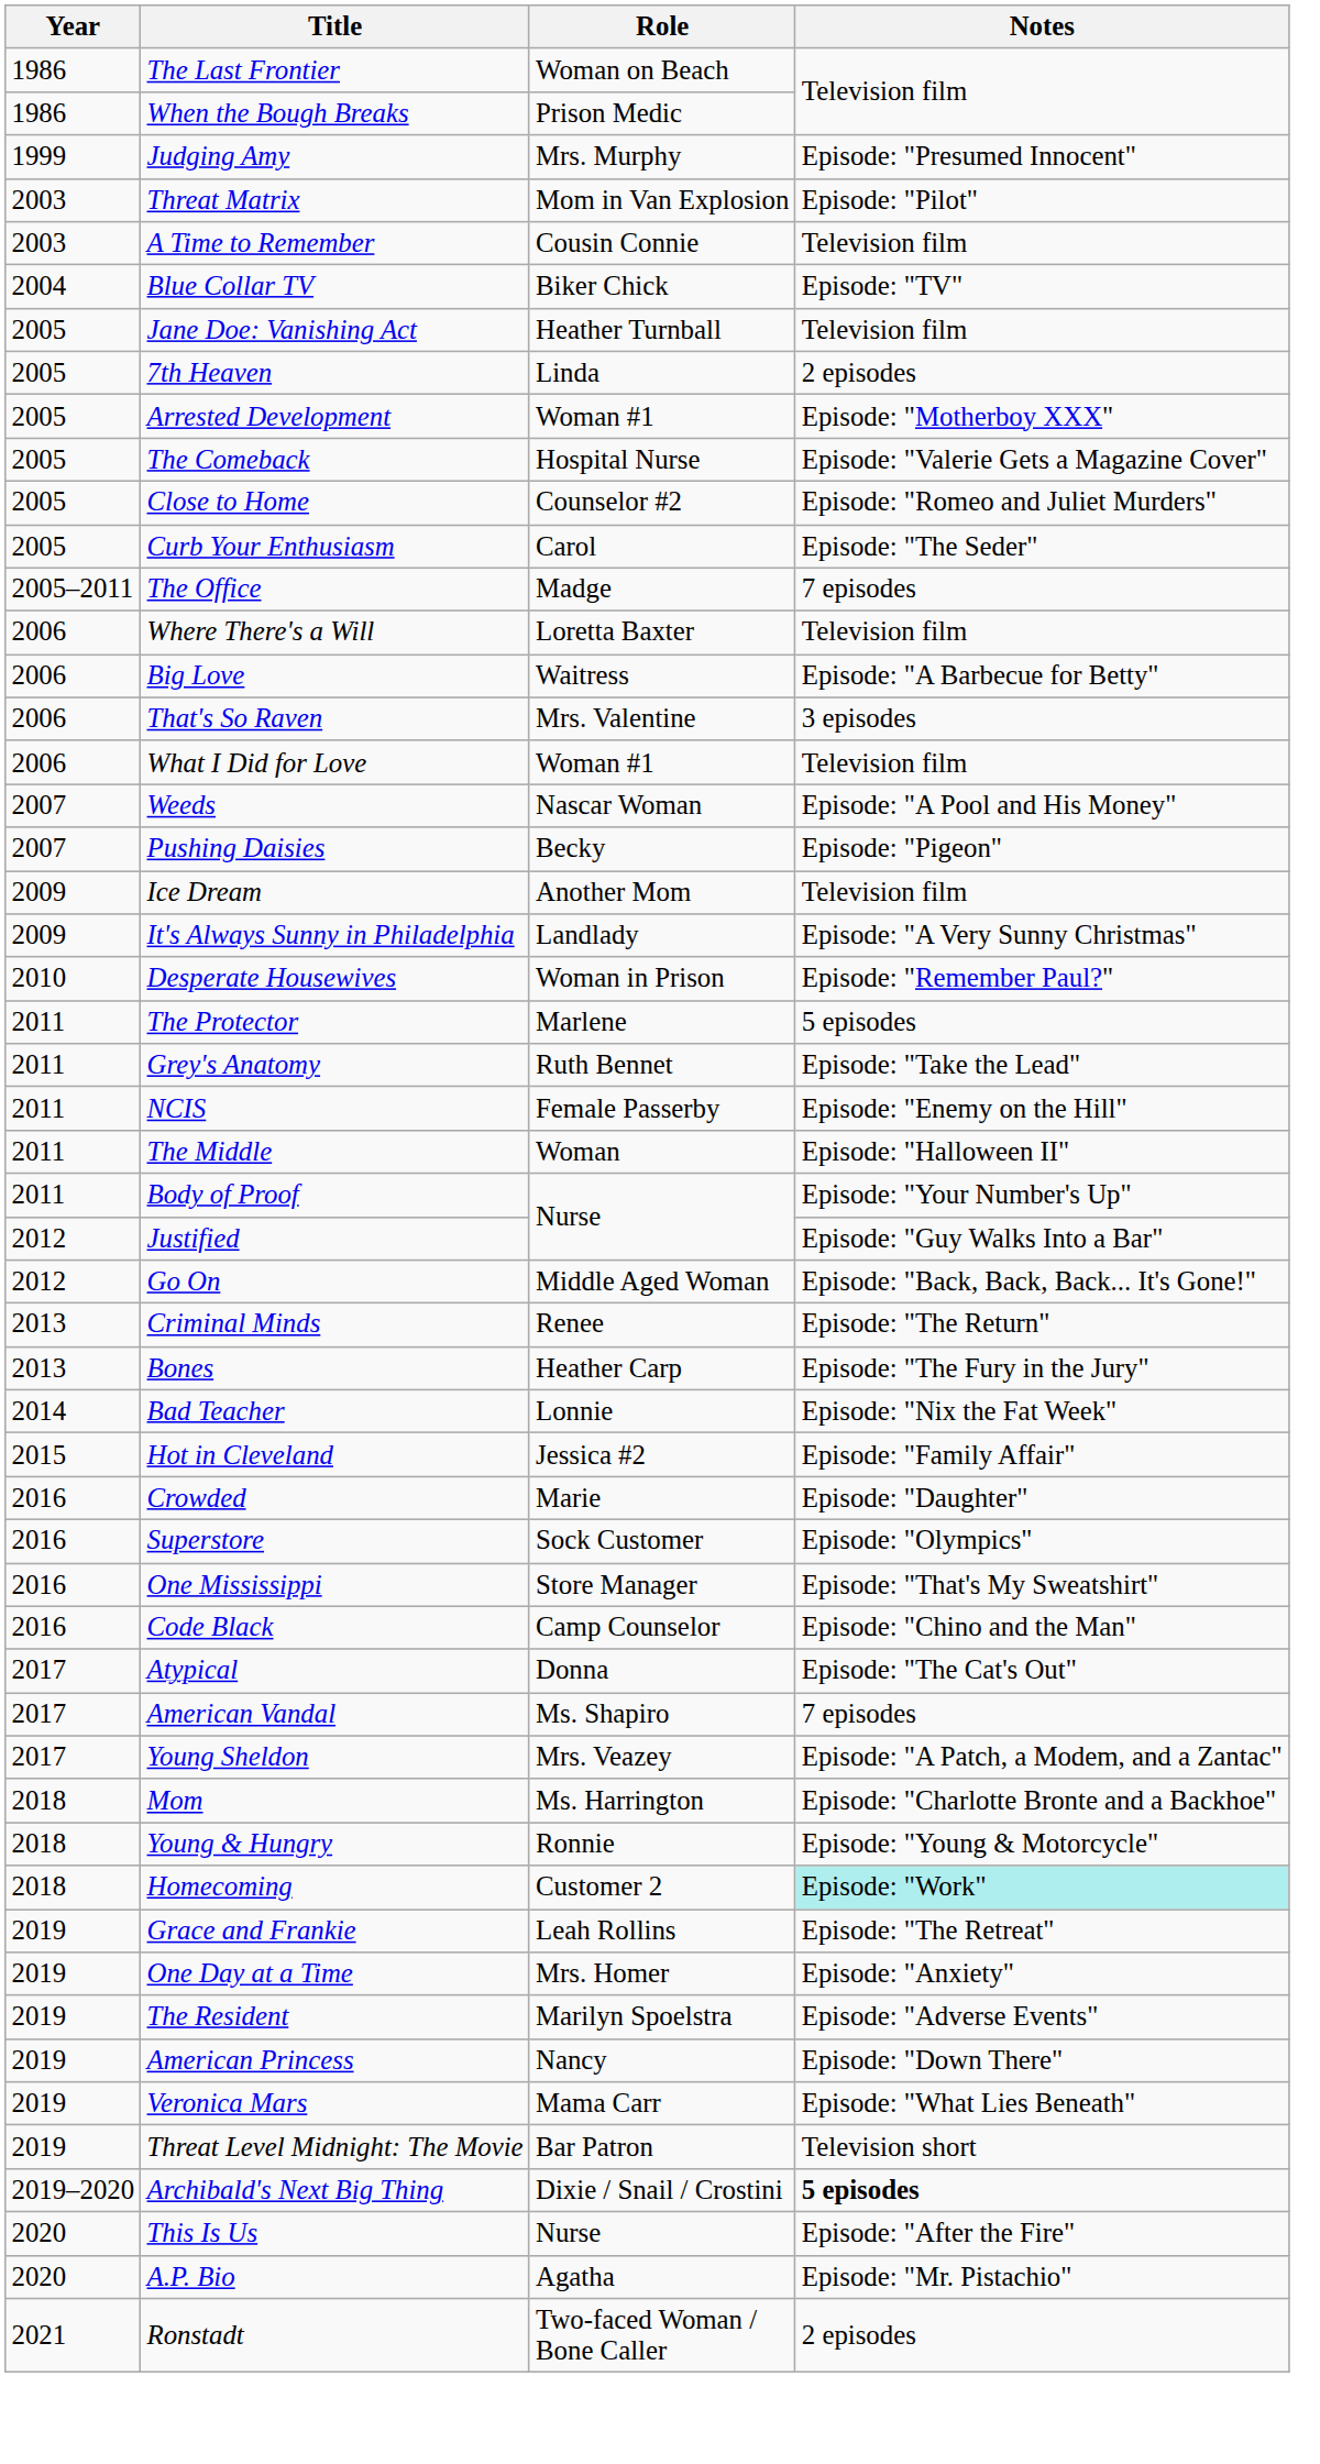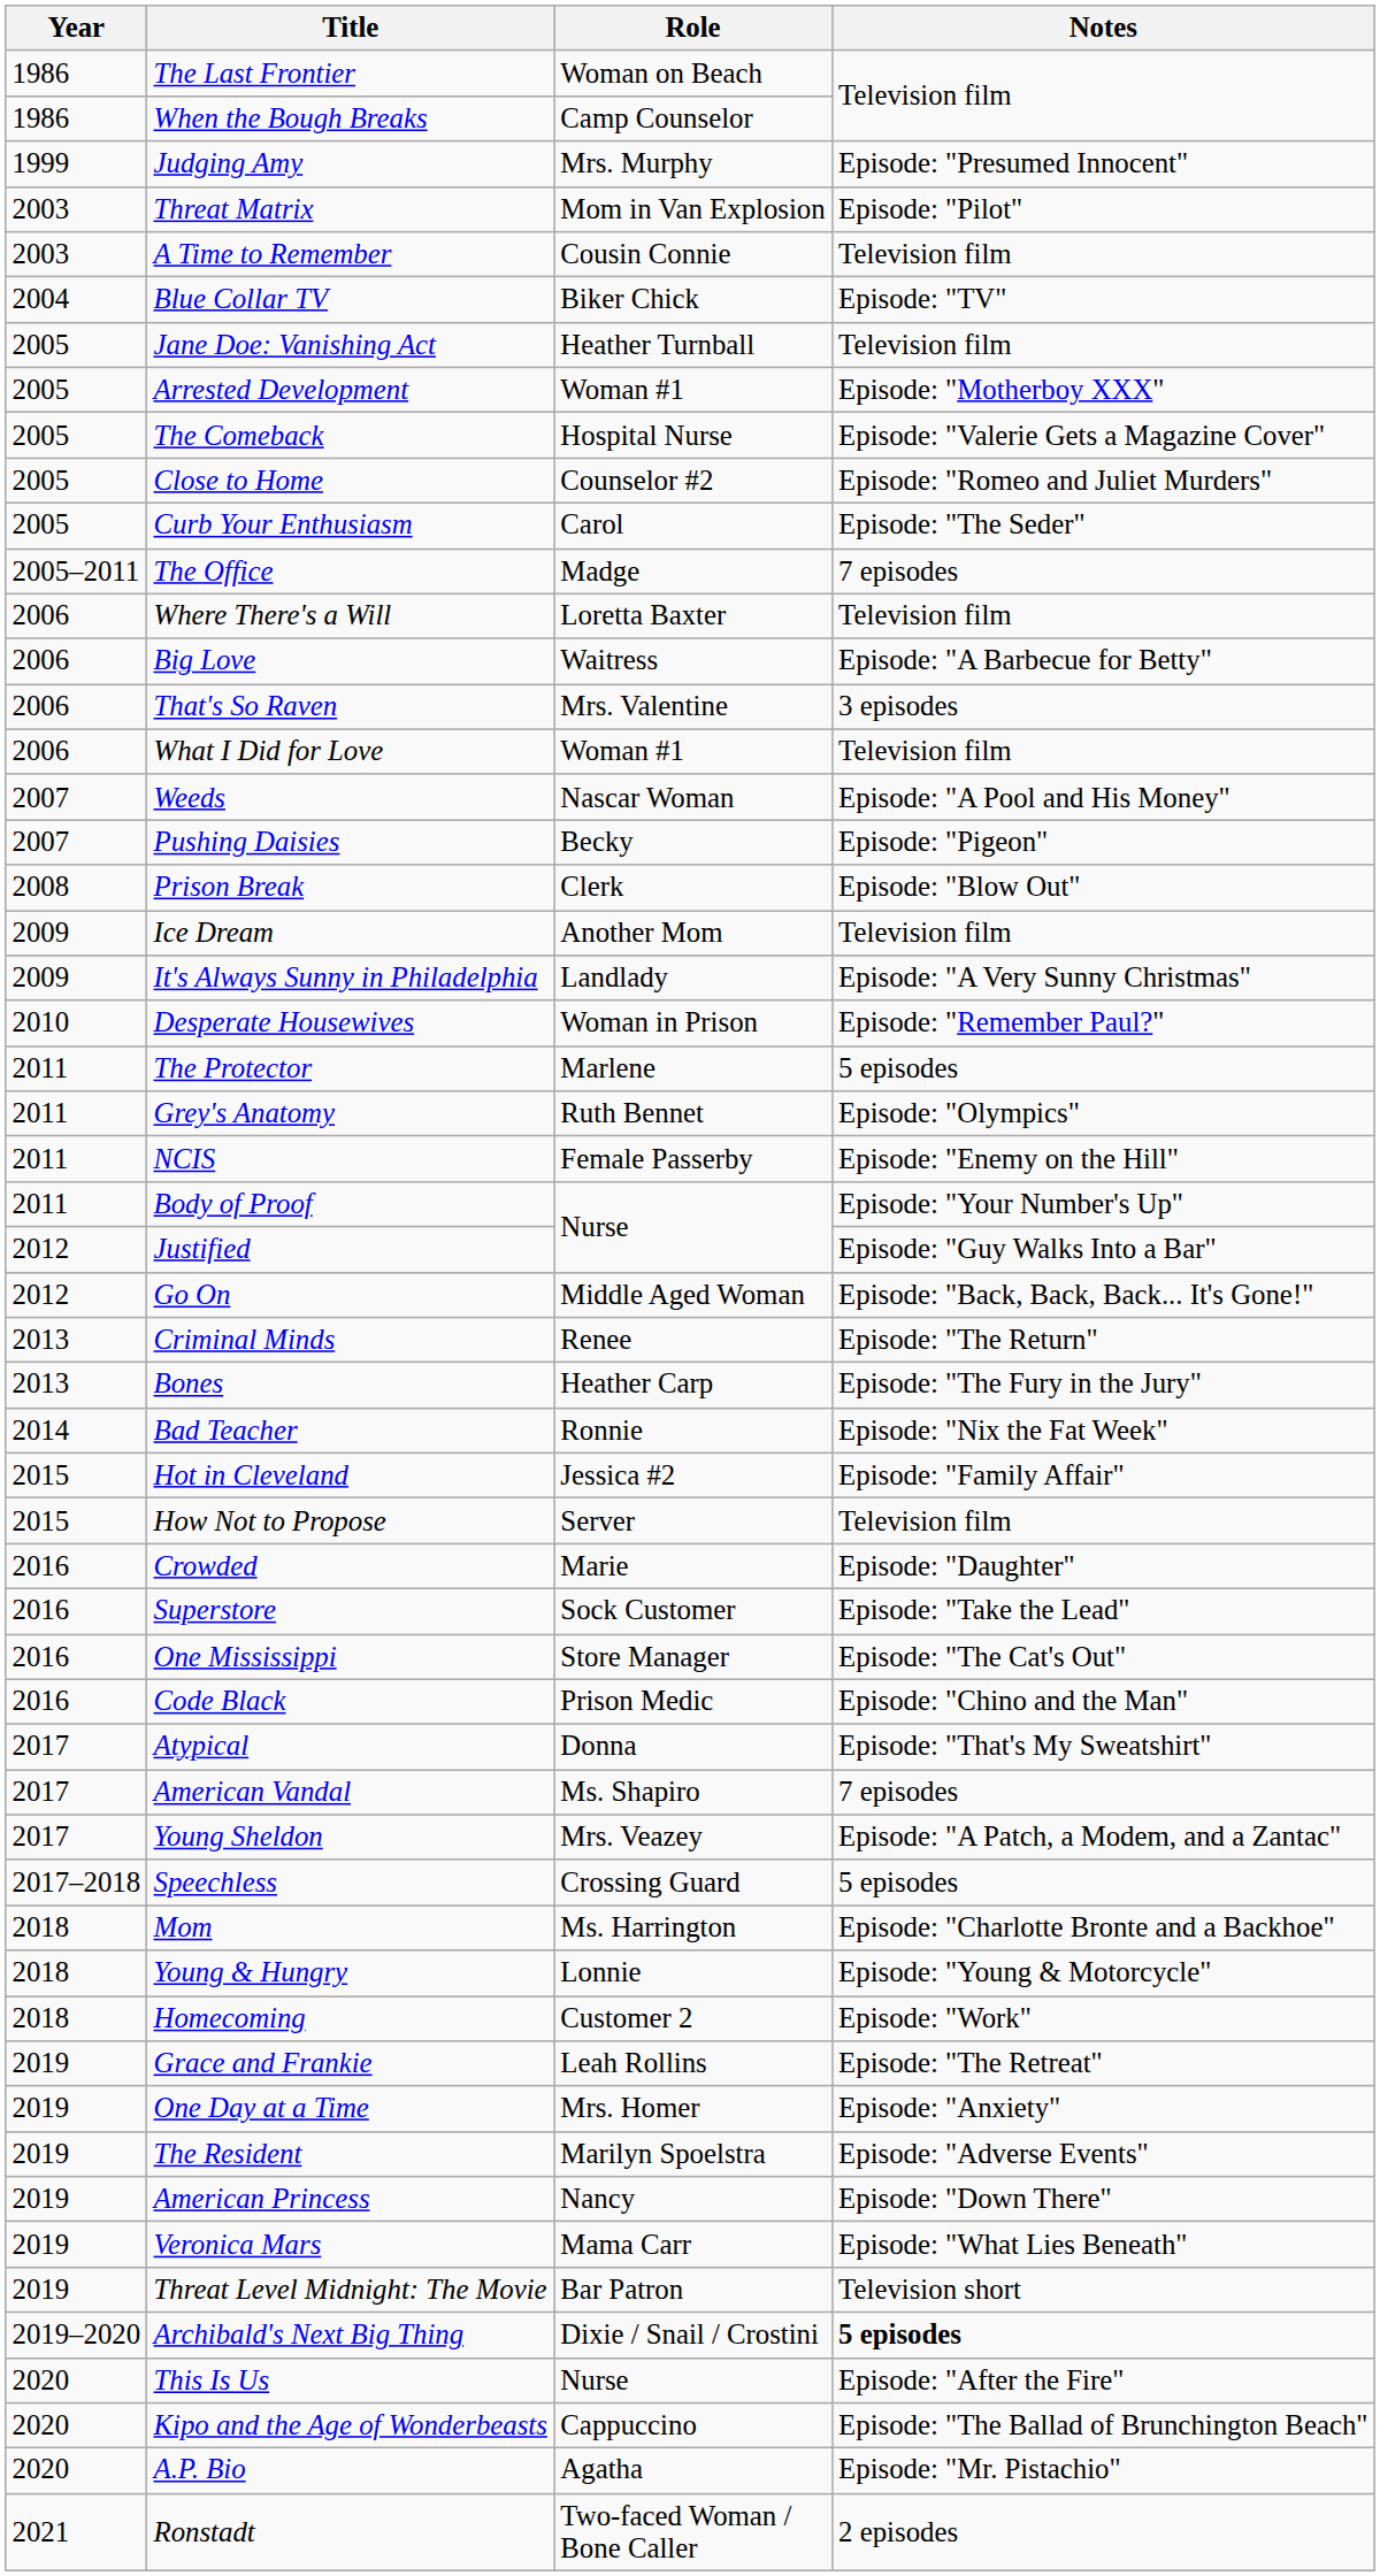When the Bough Breaks | Role: Prison Medic -> Camp Counselor
- row: 2005 | 7th Heaven | Linda | 2 episodes
+ row: 2008 | Prison Break | Clerk | Episode: "Blow Out"
Grey's Anatomy | Notes: Episode: "Take the Lead" -> Episode: "Olympics"
- row: 2011 | The Middle | Woman | Episode: "Halloween II"
Bad Teacher | Role: Lonnie -> Ronnie
+ row: 2015 | How Not to Propose | Server | Television film
Superstore | Notes: Episode: "Olympics" -> Episode: "Take the Lead"
One Mississippi | Notes: Episode: "That's My Sweatshirt" -> Episode: "The Cat's Out"
Code Black | Role: Camp Counselor -> Prison Medic
Atypical | Notes: Episode: "The Cat's Out" -> Episode: "That's My Sweatshirt"
+ row: 2017–2018 | Speechless | Crossing Guard | 5 episodes
Young & Hungry | Role: Ronnie -> Lonnie
Homecoming | Notes: paleturquoise background -> no background
+ row: 2020 | Kipo and the Age of Wonderbeasts | Cappuccino | Episode: "The Ballad of Brunchington Beach"
